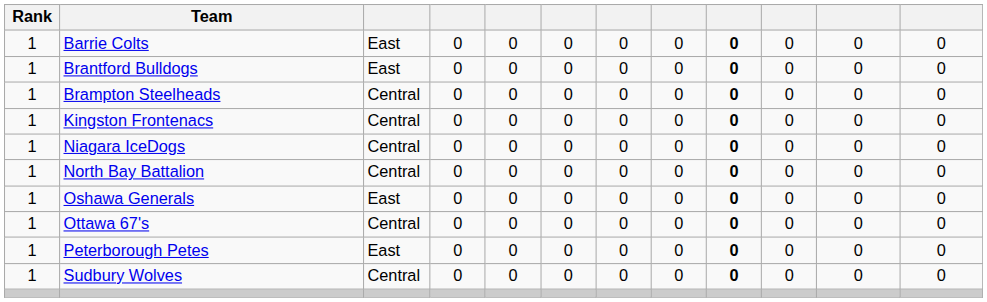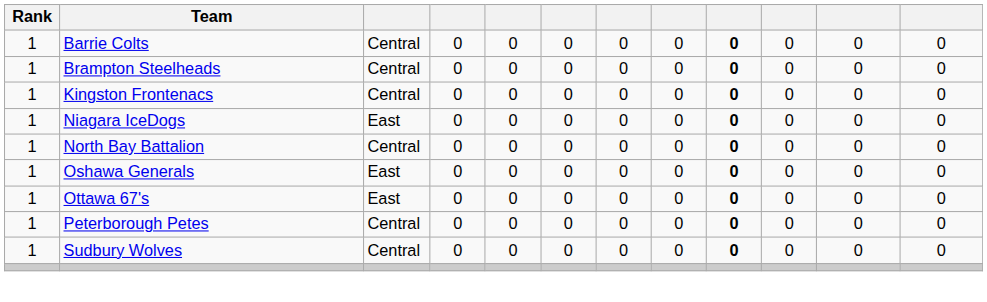Barrie Colts | column 3: East -> Central
- row: 1 | Brantford Bulldogs | East | 0 | 0 | 0 | 0 | 0 | 0 | 0 | 0 | 0
Niagara IceDogs | column 3: Central -> East
Ottawa 67's | column 3: Central -> East
Peterborough Petes | column 3: East -> Central
